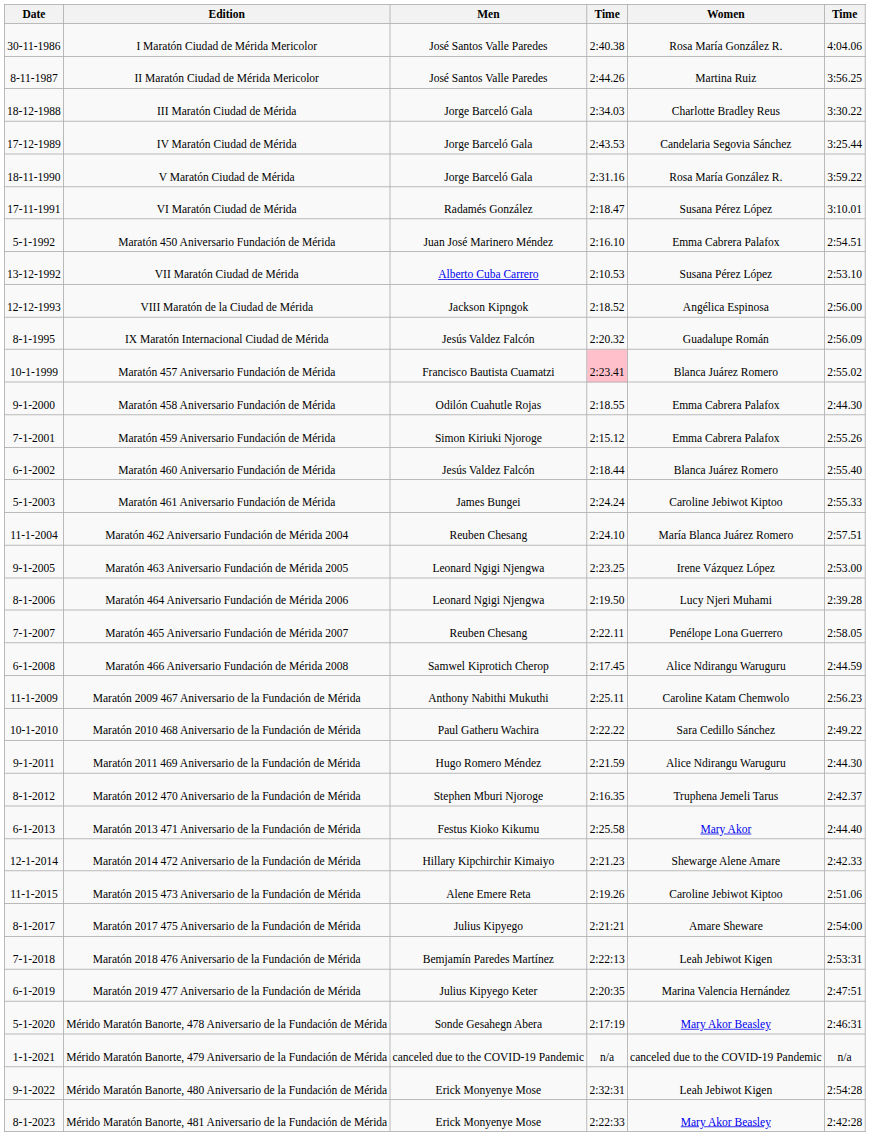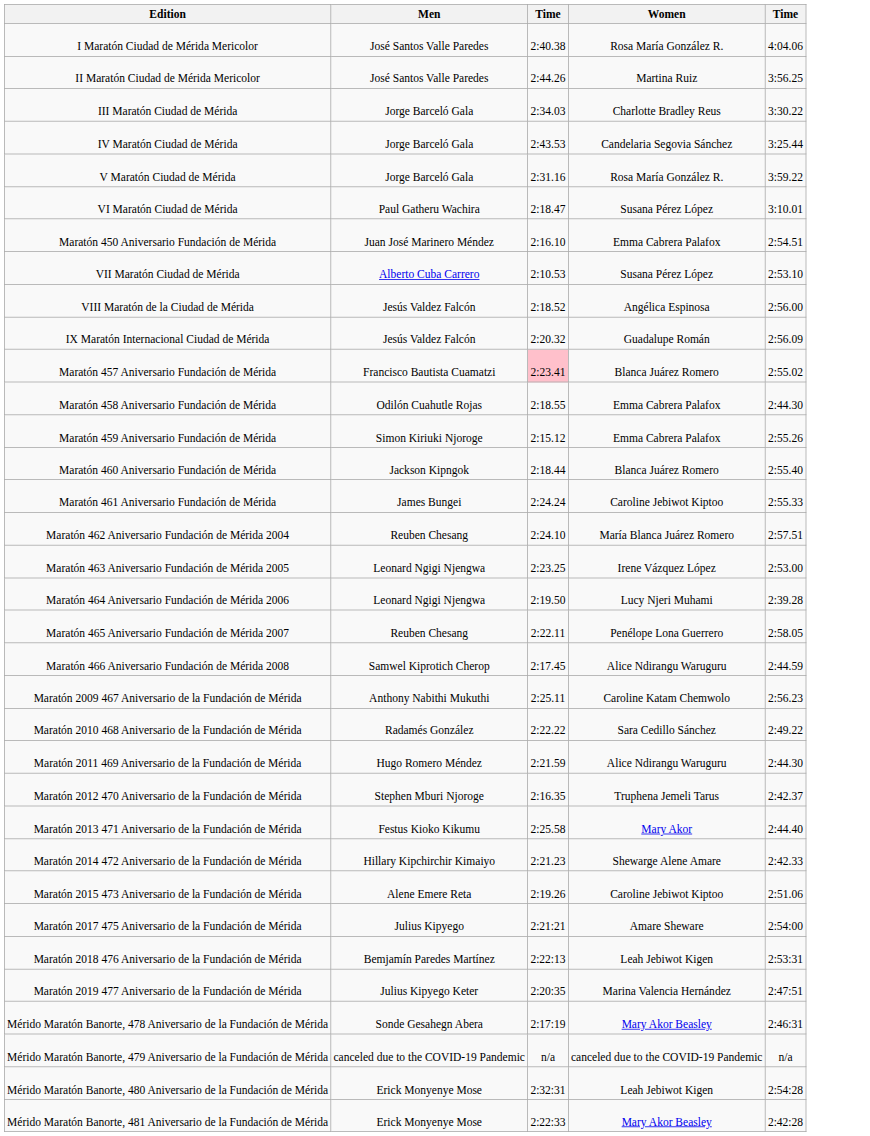- column: Date | 30-11-1986 | 8-11-1987 | 18-12-1988 | 17-12-1989 | 18-11-1990 | 17-11-1991 | 5-1-1992 | 13-12-1992 | 12-12-1993 | 8-1-1995 | 10-1-1999 | 9-1-2000 | 7-1-2001 | 6-1-2002 | 5-1-2003 | 11-1-2004 | 9-1-2005 | 8-1-2006 | 7-1-2007 | 6-1-2008 | 11-1-2009 | 10-1-2010 | 9-1-2011 | 8-1-2012 | 6-1-2013 | 12-1-2014 | 11-1-2015 | 8-1-2017 | 7-1-2018 | 6-1-2019 | 5-1-2020 | 1-1-2021 | 9-1-2022 | 8-1-2023
VI Maratón Ciudad de Mérida | Men: Radamés González -> Paul Gatheru Wachira
VIII Maratón de la Ciudad de Mérida | Men: Jackson Kipngok -> Jesús Valdez Falcón
Maratón 460 Aniversario Fundación de Mérida | Men: Jesús Valdez Falcón -> Jackson Kipngok
Maratón 2010 468 Aniversario de la Fundación de Mérida | Men: Paul Gatheru Wachira -> Radamés González
